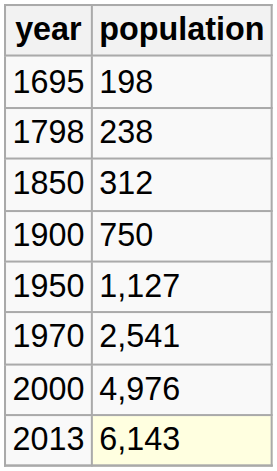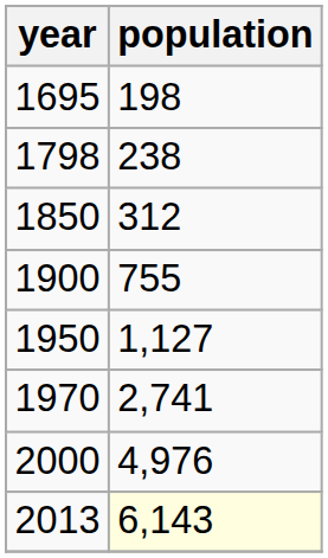1900 | population: 750 -> 755
1970 | population: 2,541 -> 2,741
